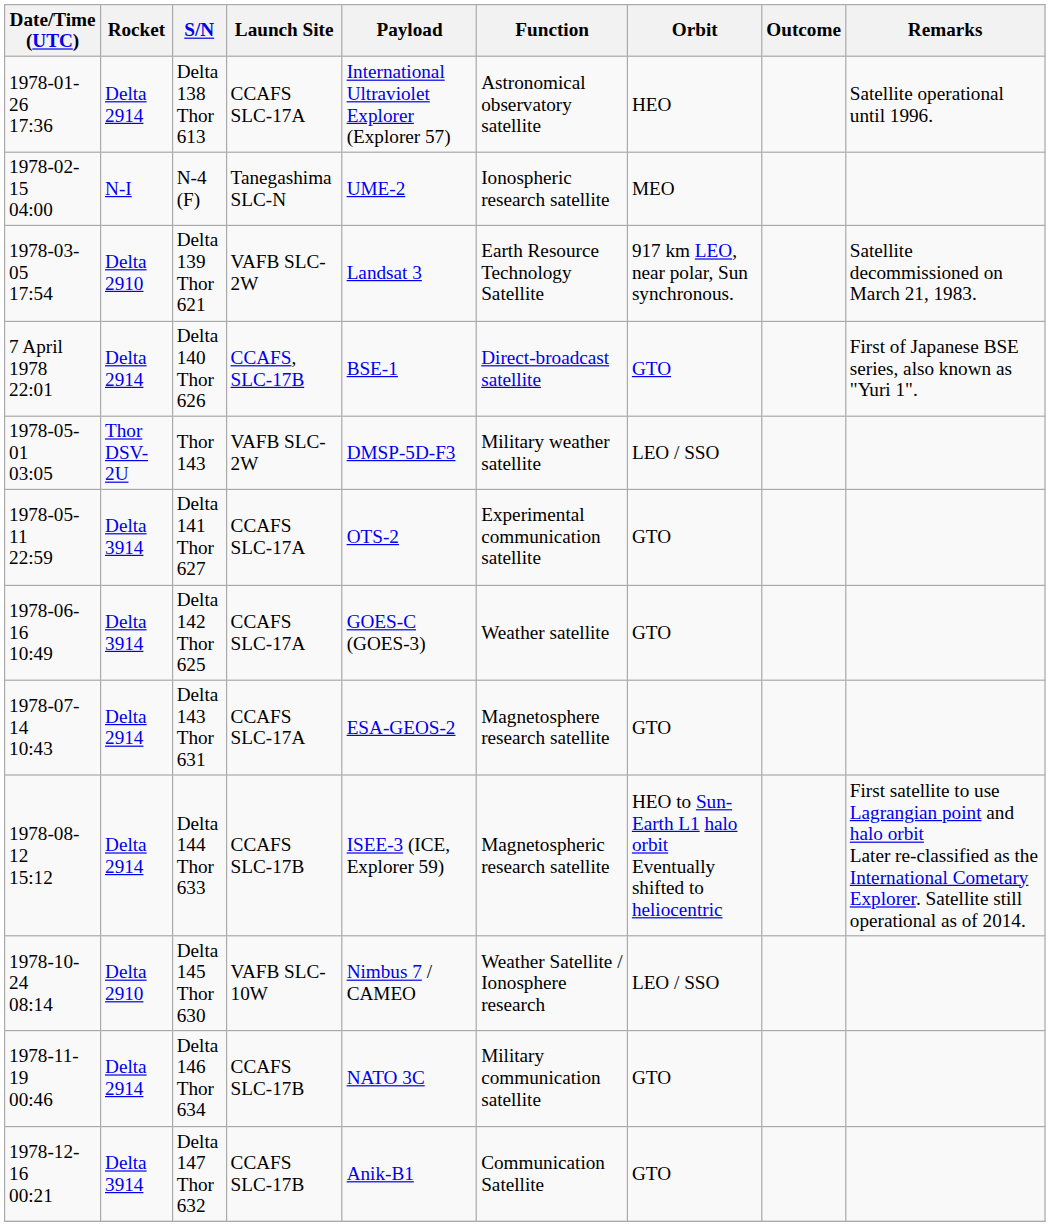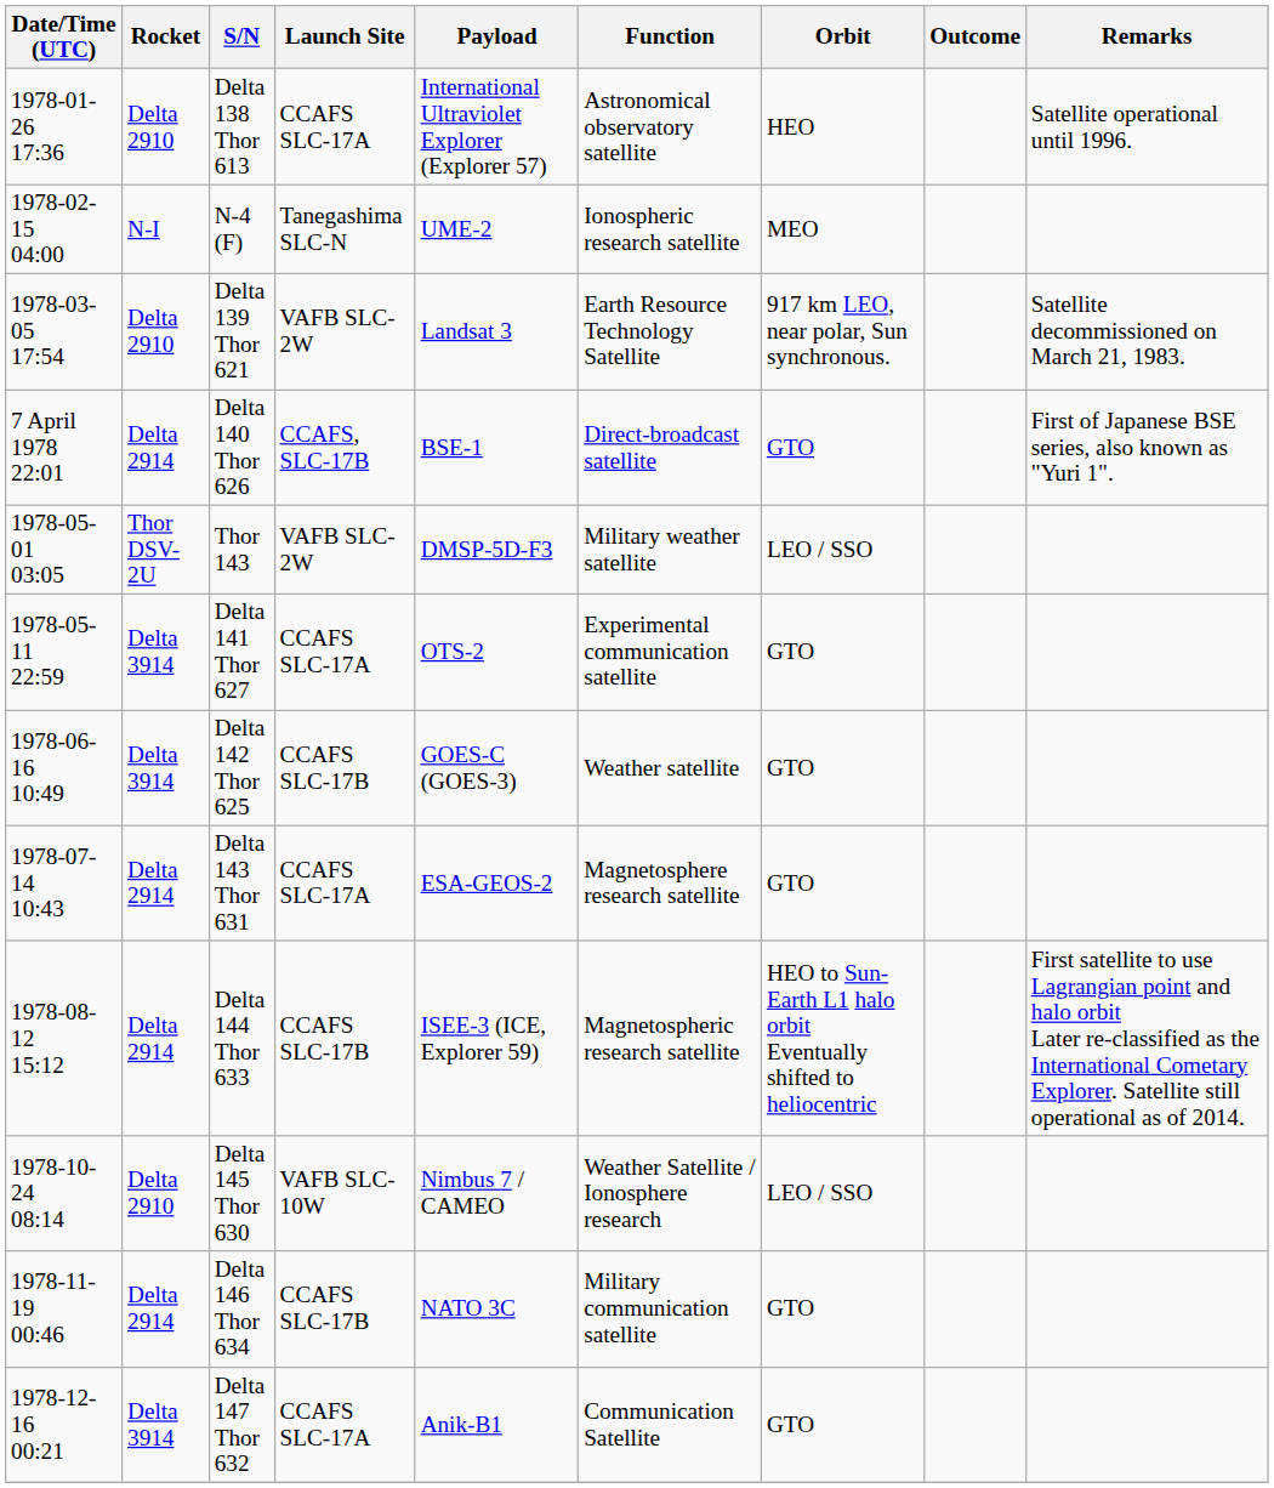Delta 138 Thor 613 | Rocket: Delta 2914 -> Delta 2910
Delta 142 Thor 625 | Launch Site: CCAFS SLC-17A -> CCAFS SLC-17B
Delta 147 Thor 632 | Launch Site: CCAFS SLC-17B -> CCAFS SLC-17A
